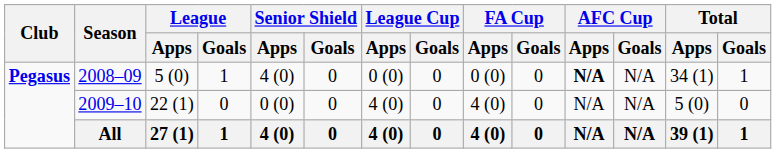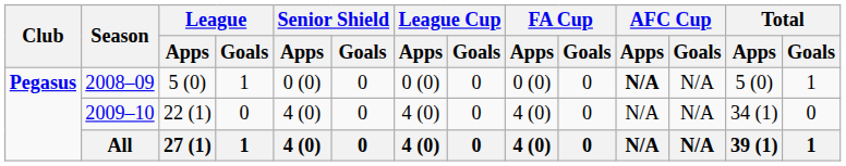2008–09 | Senior Shield / Apps: 4 (0) -> 0 (0)
2008–09 | Total / Apps: 34 (1) -> 5 (0)
2009–10 | Senior Shield / Apps: 0 (0) -> 4 (0)
2009–10 | Total / Apps: 5 (0) -> 34 (1)
